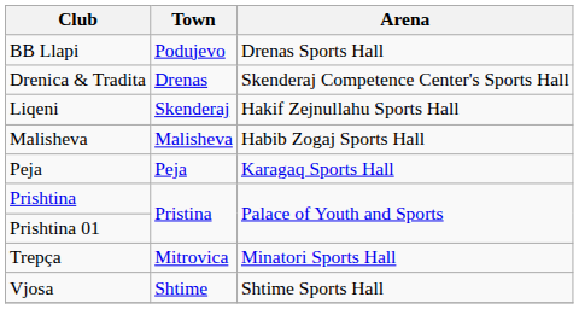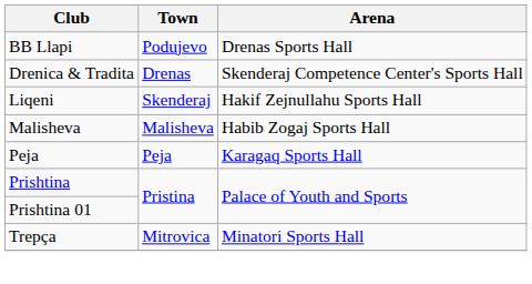- row: Vjosa | Shtime | Shtime Sports Hall
